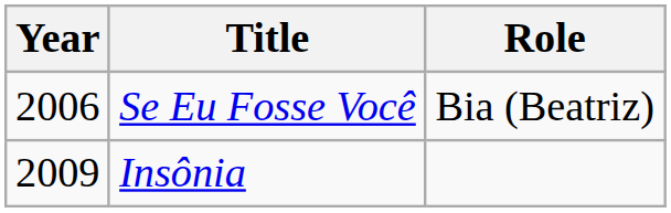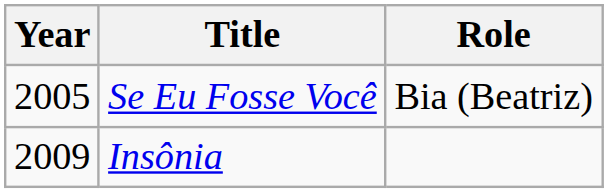Se Eu Fosse Você | Year: 2006 -> 2005
